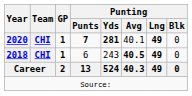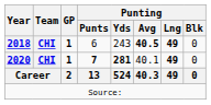rows swapped: 2018 <-> 2020
